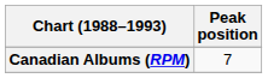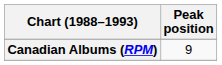Canadian Albums (RPM) | Peak position: 7 -> 9
